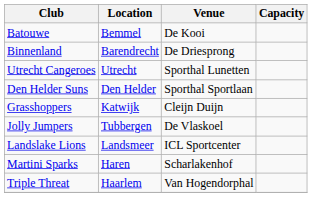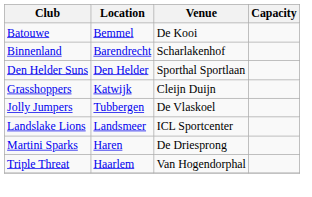Binnenland | Venue: De Driesprong -> Scharlakenhof
- row: Utrecht Cangeroes | Utrecht | Sporthal Lunetten
Martini Sparks | Venue: Scharlakenhof -> De Driesprong
